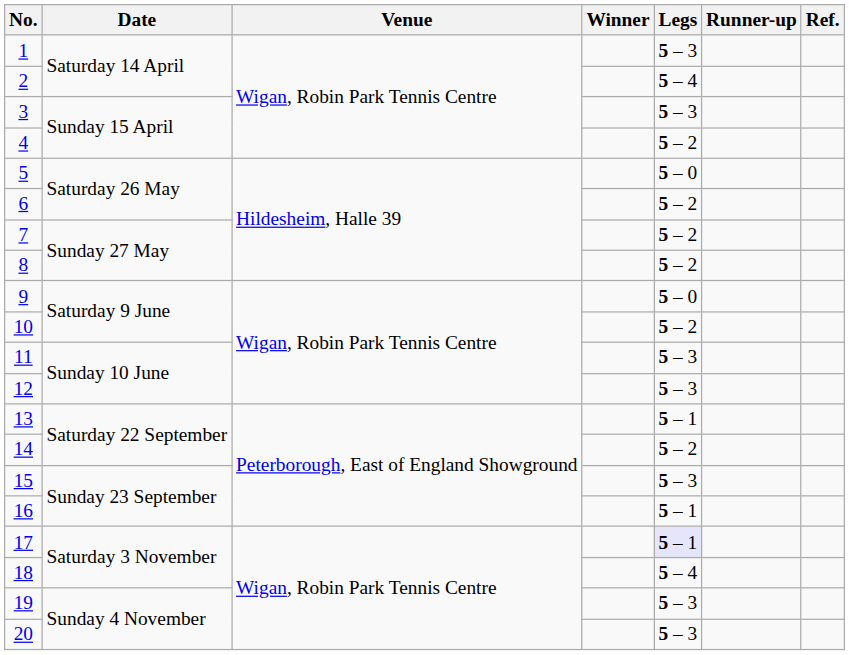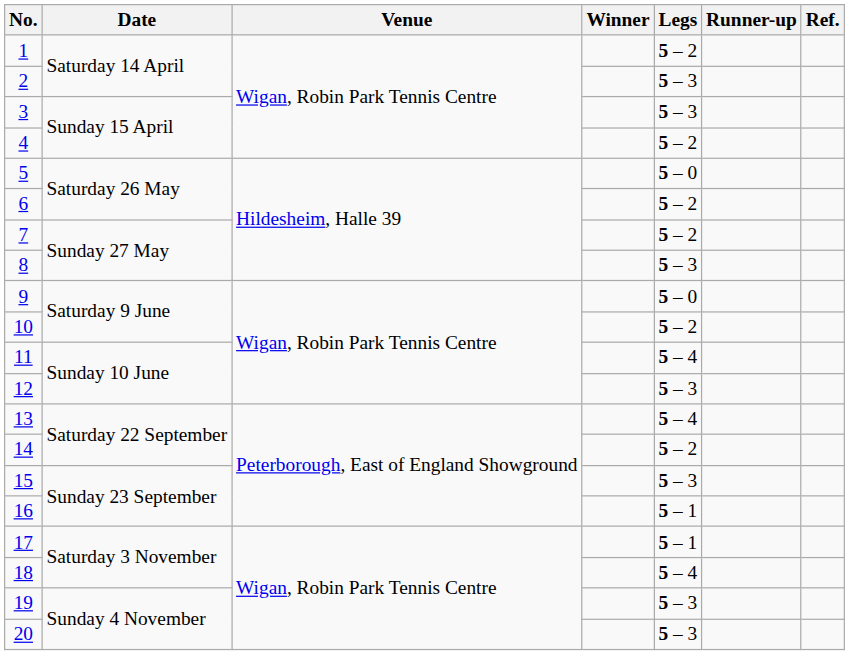1 | Legs: 5 – 3 -> 5 – 2
2 | Legs: 5 – 4 -> 5 – 3
8 | Legs: 5 – 2 -> 5 – 3
11 | Legs: 5 – 3 -> 5 – 4
13 | Legs: 5 – 1 -> 5 – 4
17 | Legs: lavender background -> no background
